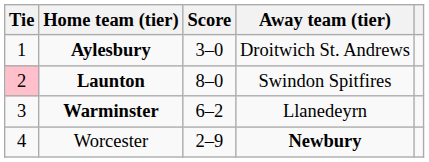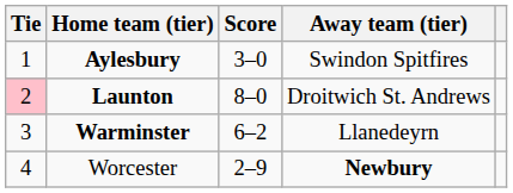Aylesbury | Away team (tier): Droitwich St. Andrews -> Swindon Spitfires
Launton | Away team (tier): Swindon Spitfires -> Droitwich St. Andrews
